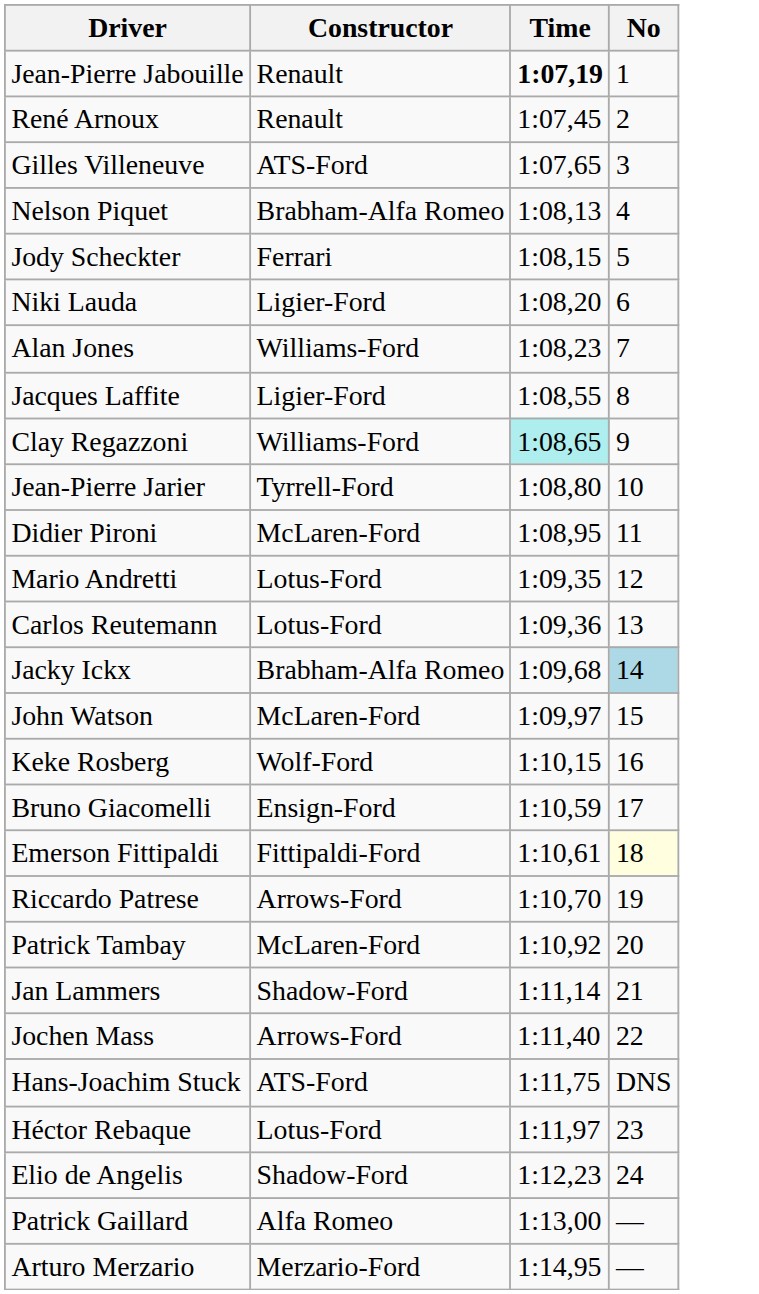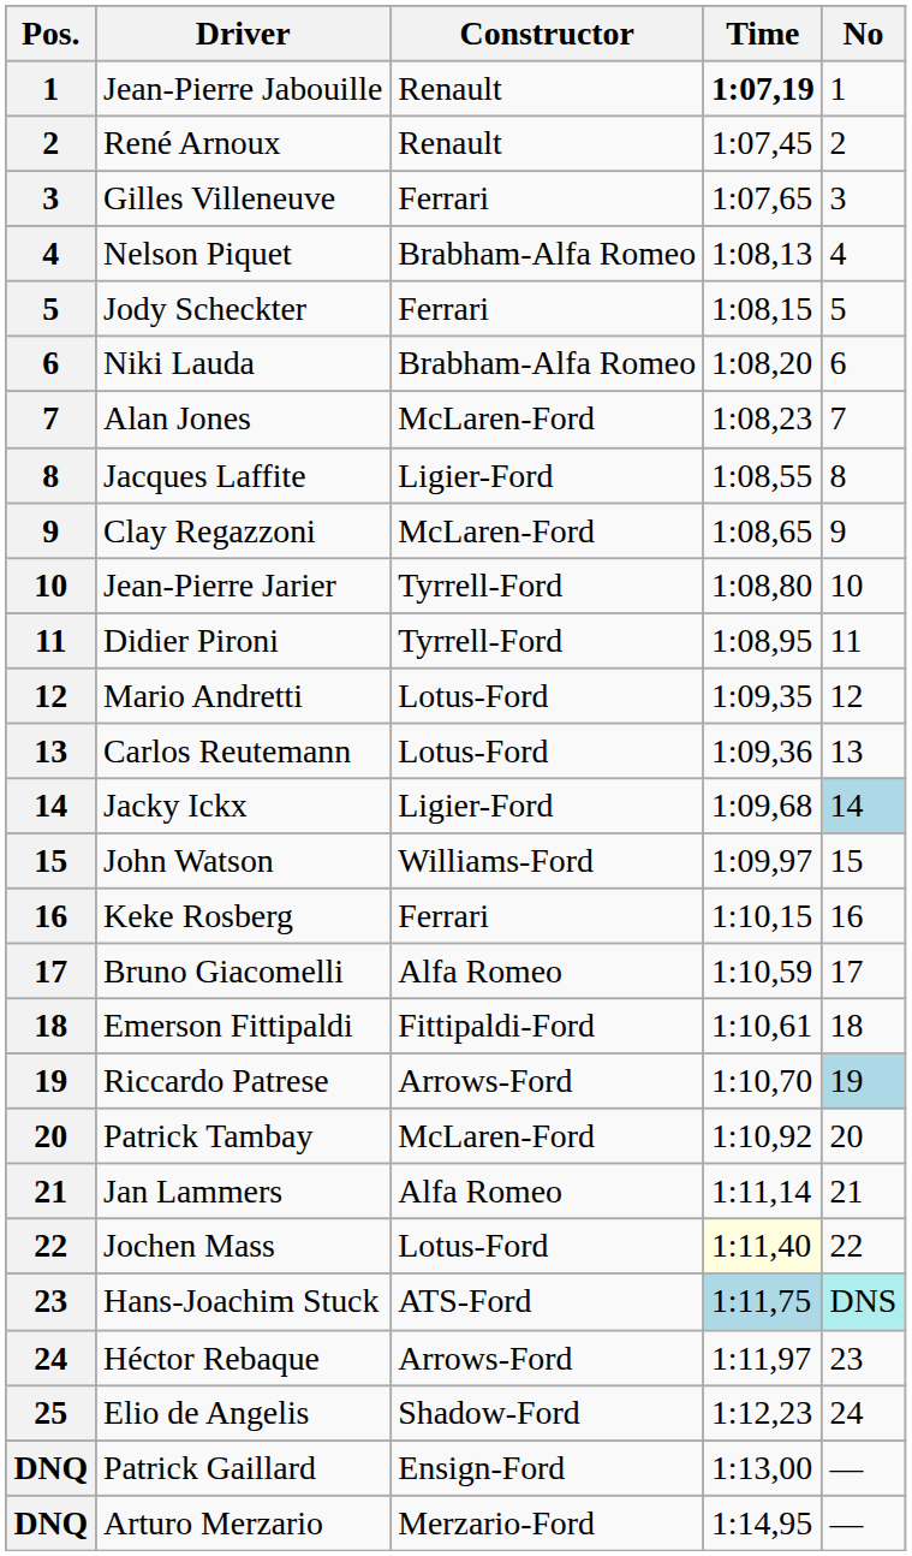+ column: Pos. | 1 | 2 | 3 | 4 | 5 | 6 | 7 | 8 | 9 | 10 | 11 | 12 | 13 | 14 | 15 | 16 | 17 | 18 | 19 | 20 | 21 | 22 | 23 | 24 | 25 | DNQ | DNQ
Gilles Villeneuve | Constructor: ATS-Ford -> Ferrari
Niki Lauda | Constructor: Ligier-Ford -> Brabham-Alfa Romeo
Alan Jones | Constructor: Williams-Ford -> McLaren-Ford
Clay Regazzoni | Constructor: Williams-Ford -> McLaren-Ford
Clay Regazzoni | Time: paleturquoise background -> no background
Didier Pironi | Constructor: McLaren-Ford -> Tyrrell-Ford
Jacky Ickx | Constructor: Brabham-Alfa Romeo -> Ligier-Ford
John Watson | Constructor: McLaren-Ford -> Williams-Ford
Keke Rosberg | Constructor: Wolf-Ford -> Ferrari
Bruno Giacomelli | Constructor: Ensign-Ford -> Alfa Romeo
Emerson Fittipaldi | No: lightyellow background -> no background
Riccardo Patrese | No: no background -> lightblue background
Jan Lammers | Constructor: Shadow-Ford -> Alfa Romeo
Jochen Mass | Constructor: Arrows-Ford -> Lotus-Ford
Jochen Mass | Time: no background -> lightyellow background
Hans-Joachim Stuck | Time: no background -> lightblue background
Hans-Joachim Stuck | No: no background -> paleturquoise background
Héctor Rebaque | Constructor: Lotus-Ford -> Arrows-Ford
Patrick Gaillard | Constructor: Alfa Romeo -> Ensign-Ford
